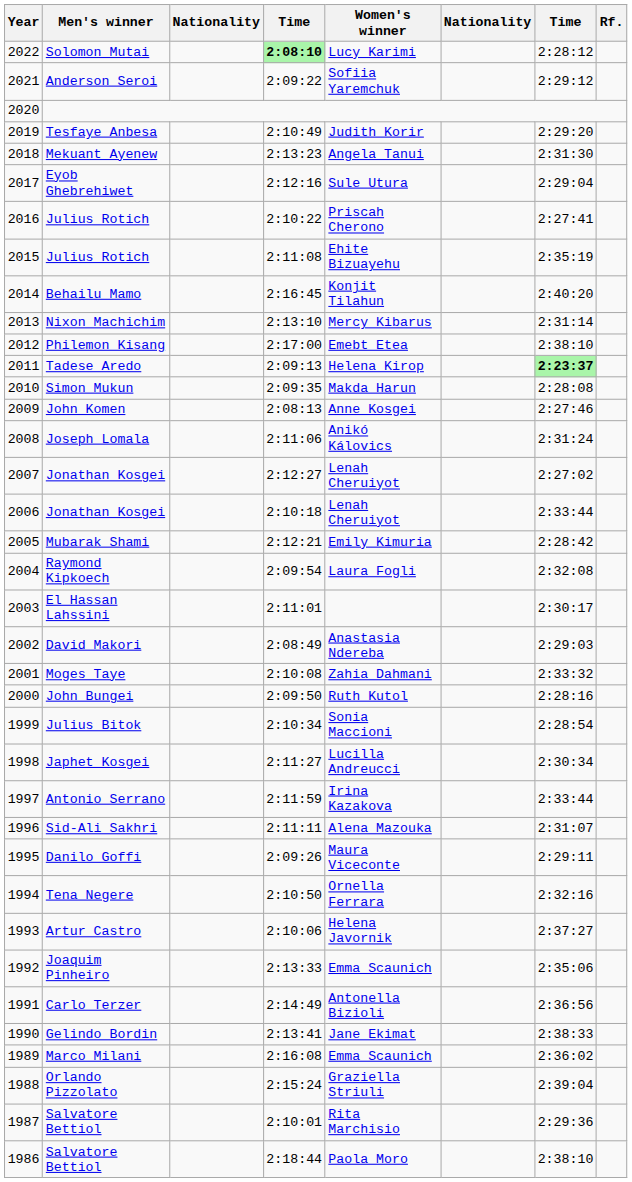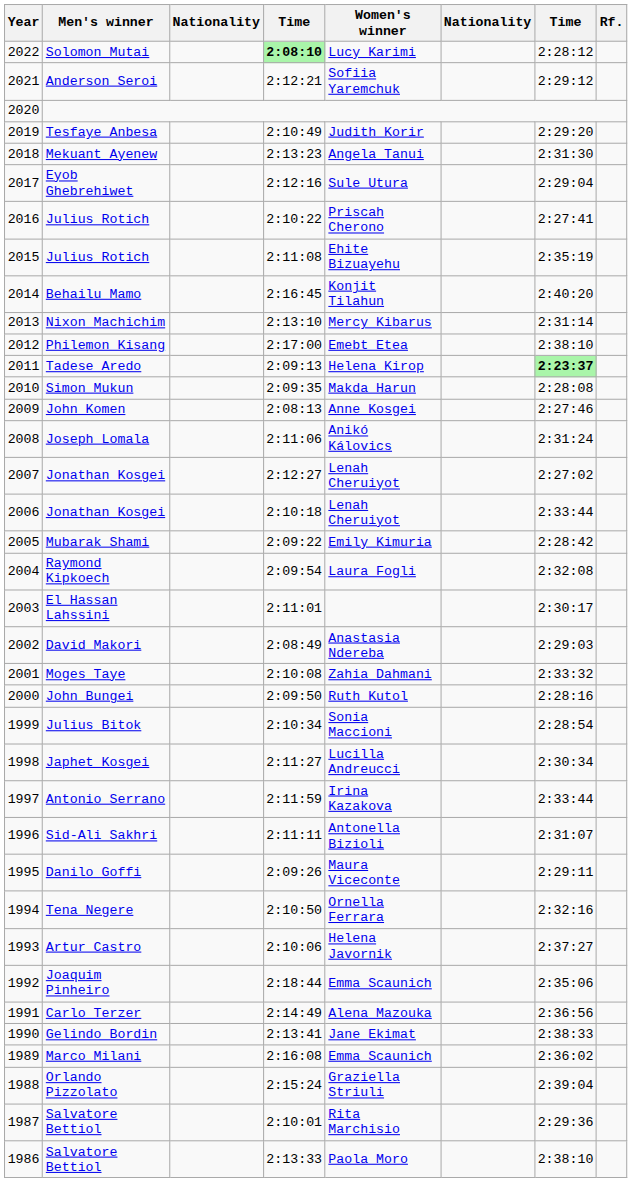Anderson Seroi | column 4: 2:09:22 -> 2:12:21
Mubarak Shami | column 4: 2:12:21 -> 2:09:22
Sid-Ali Sakhri | Women's winner: Alena Mazouka -> Antonella Bizioli
Joaquim Pinheiro | column 4: 2:13:33 -> 2:18:44
Carlo Terzer | Women's winner: Antonella Bizioli -> Alena Mazouka
1986 / Salvatore Bettiol | column 4: 2:18:44 -> 2:13:33
